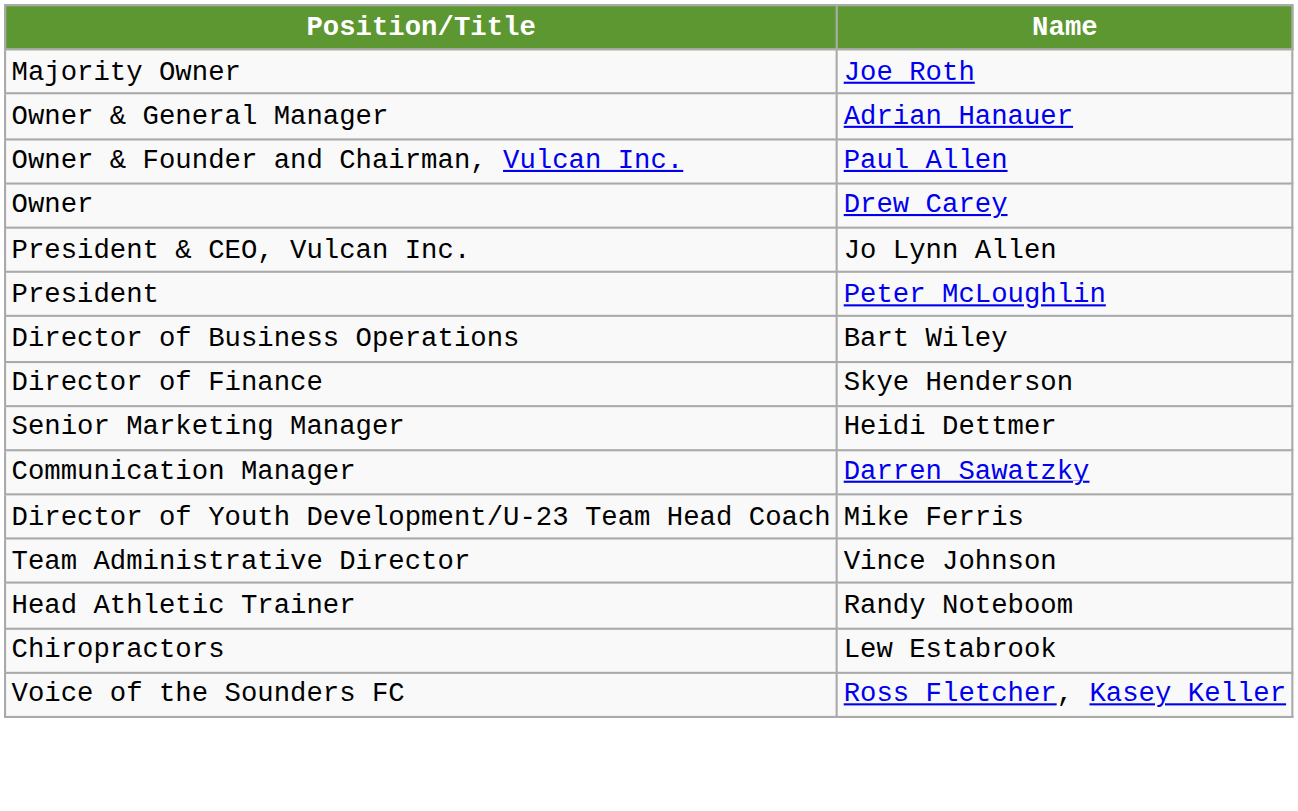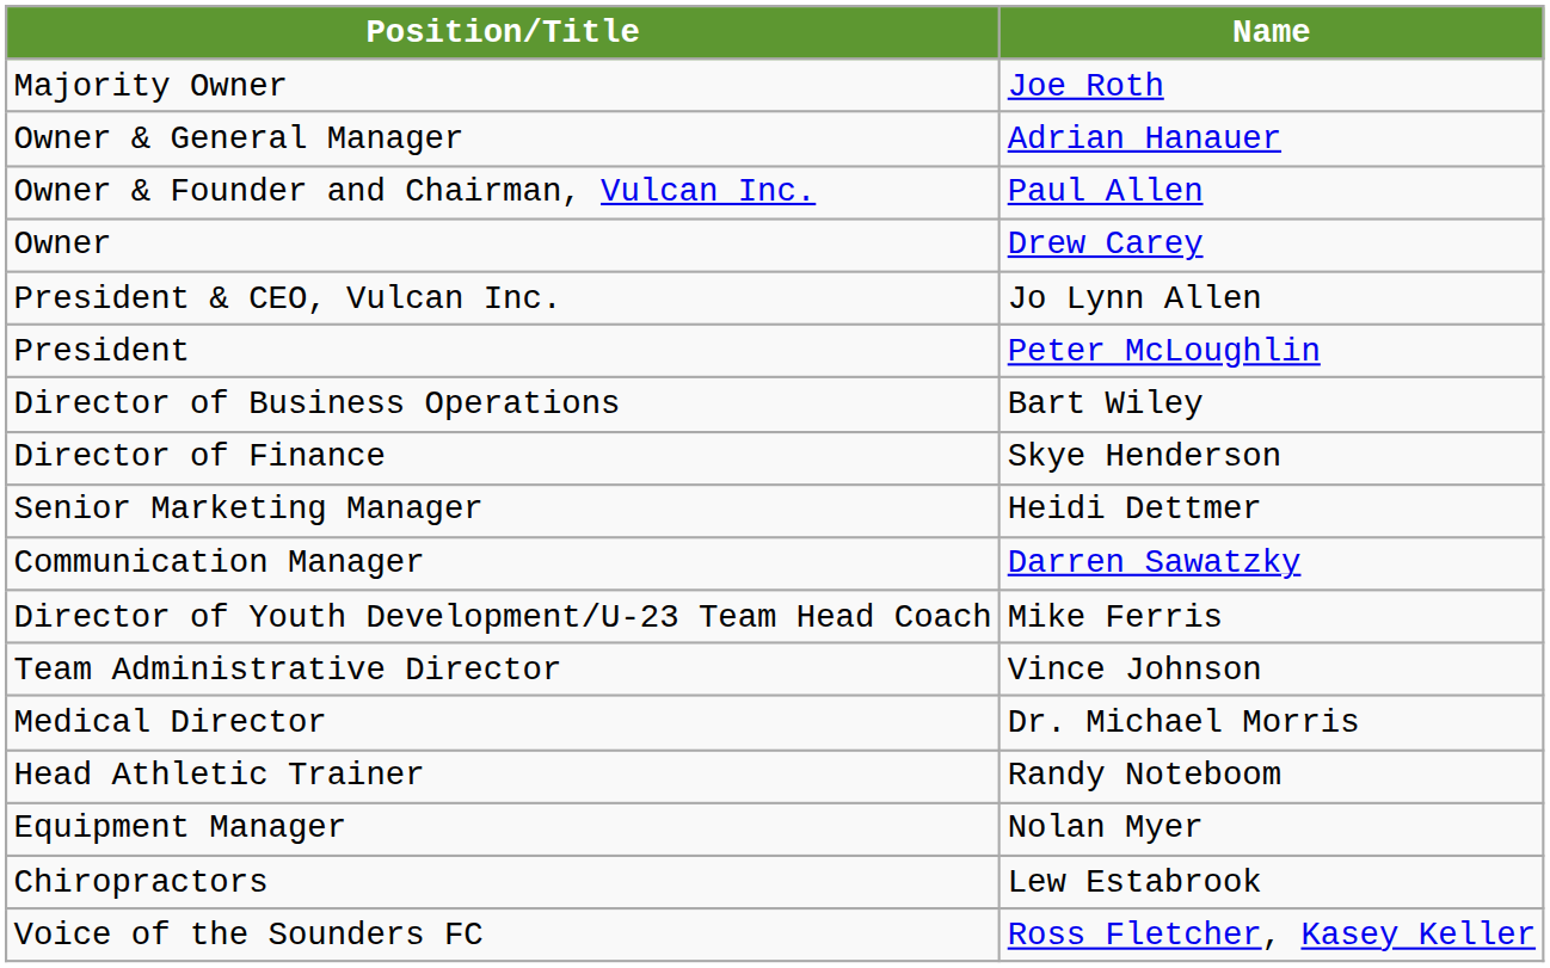+ row: Medical Director | Dr. Michael Morris
+ row: Equipment Manager | Nolan Myer
